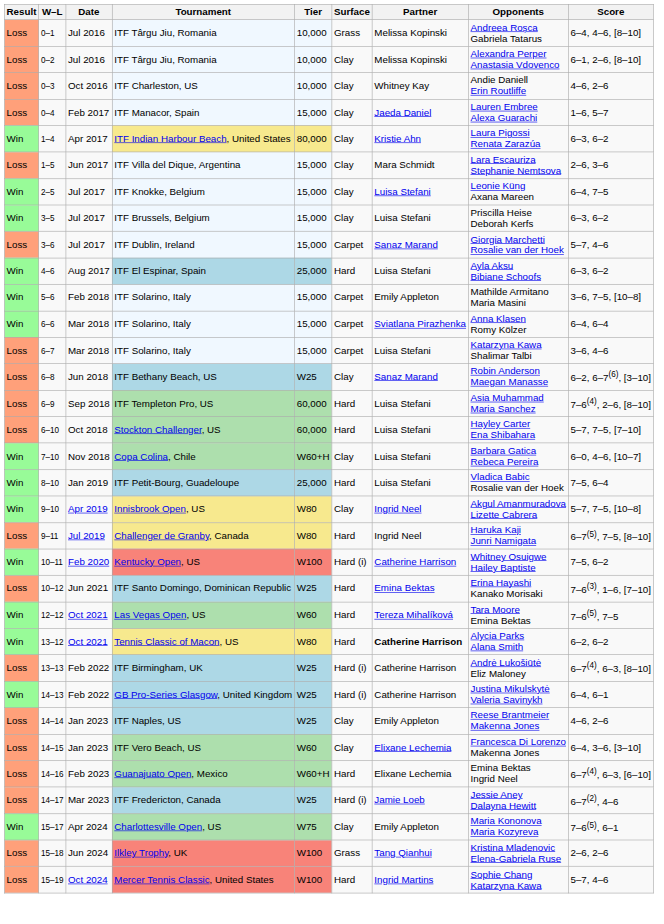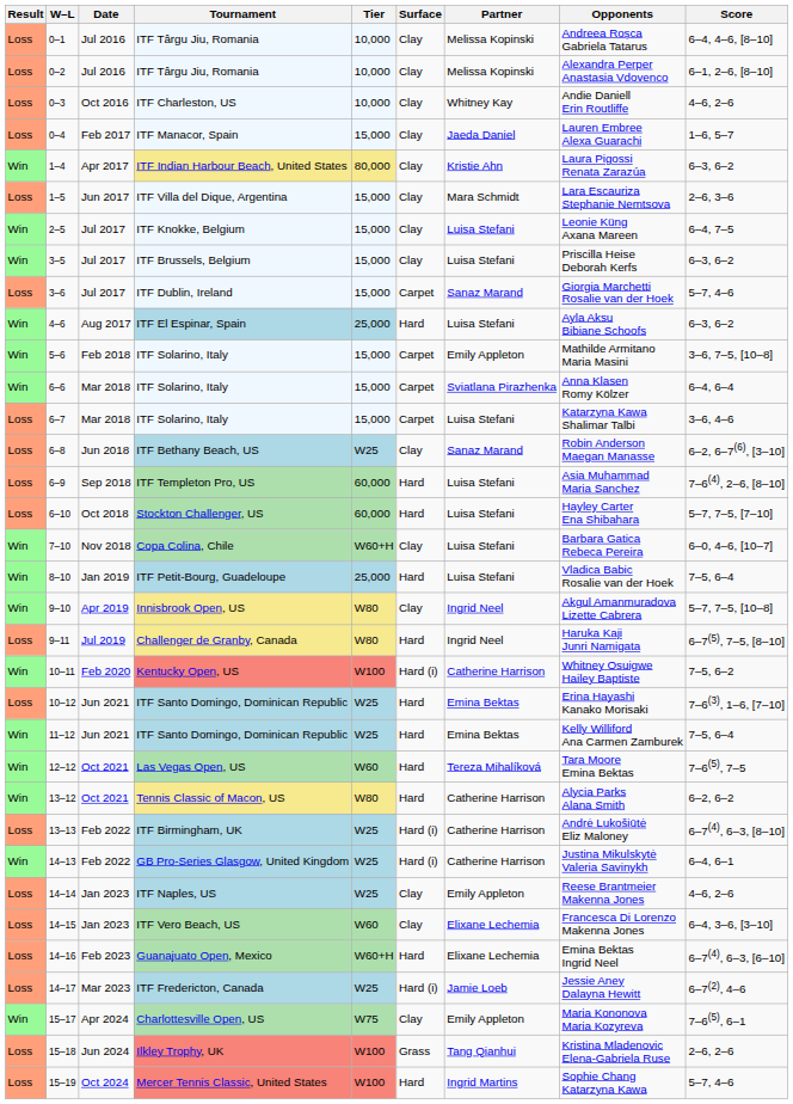0–1 | Surface: Grass -> Clay
+ row: Win | 11–12 | Jun 2021 | ITF Santo Domingo, Dominican Republic | W25 | Hard | Emina Bektas | Kelly Williford Ana Carmen Zamburek | 7–5, 6–4
13–12 | Partner: bold -> normal
